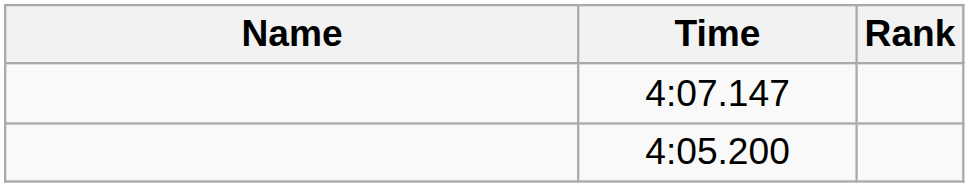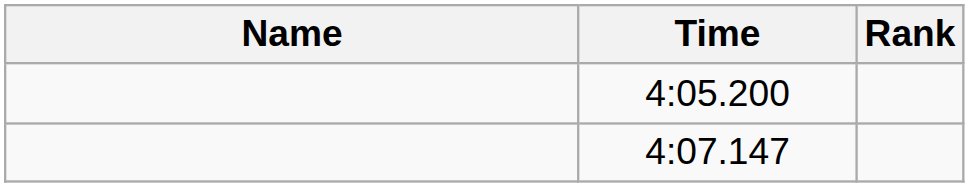rows swapped: 4:05.200 <-> 4:07.147
